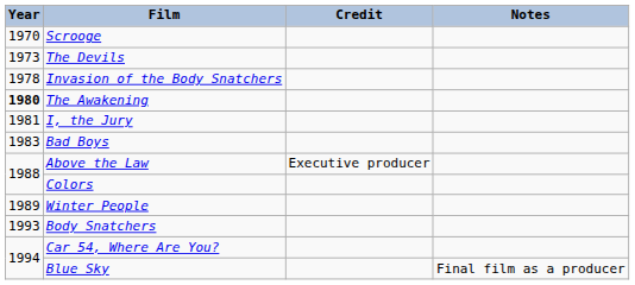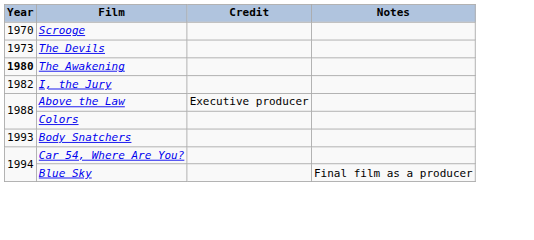- row: 1978 | Invasion of the Body Snatchers
I, the Jury | Year: 1981 -> 1982
- row: 1983 | Bad Boys
- row: 1989 | Winter People
